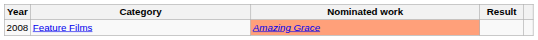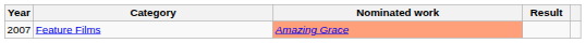Feature Films | Year: 2008 -> 2007
